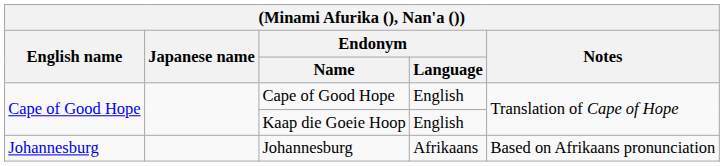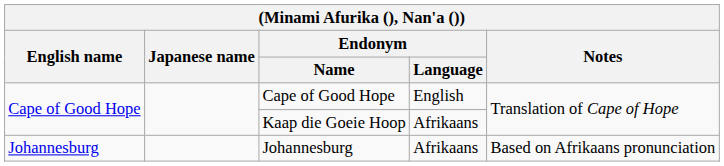Kaap die Goeie Hoop | Endonym / Language: English -> Afrikaans
